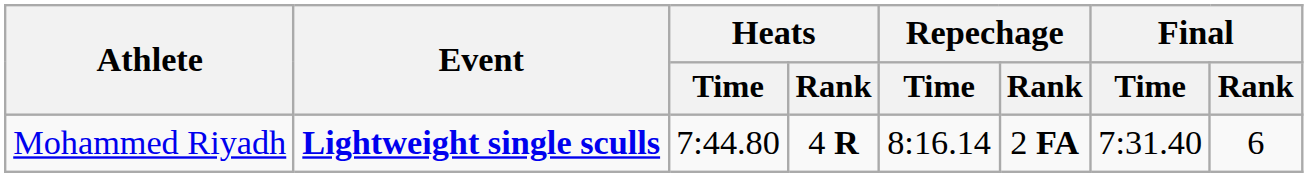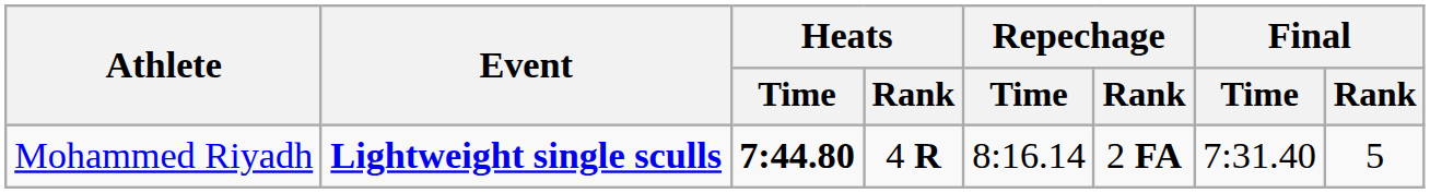Mohammed Riyadh | Heats / Time: normal -> bold
Mohammed Riyadh | Final / Rank: 6 -> 5
